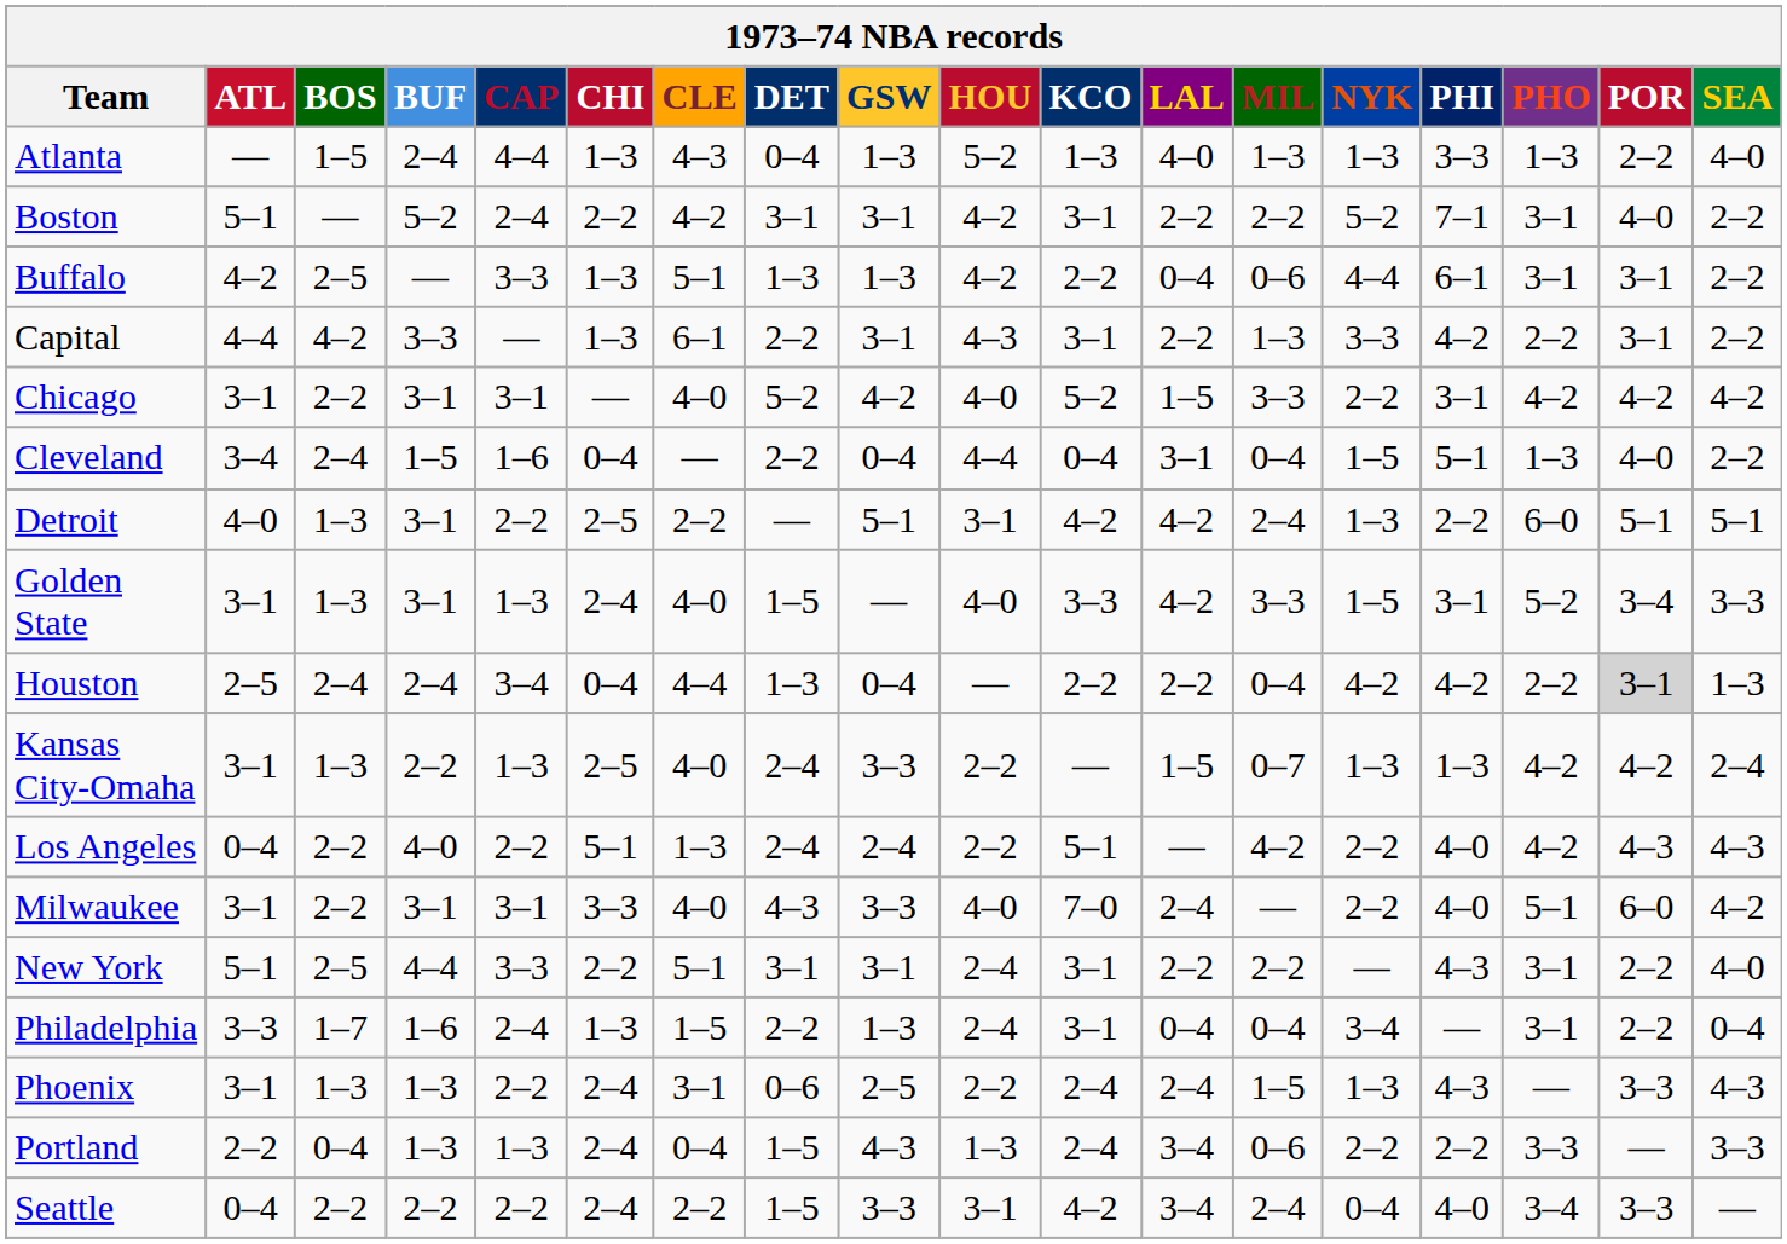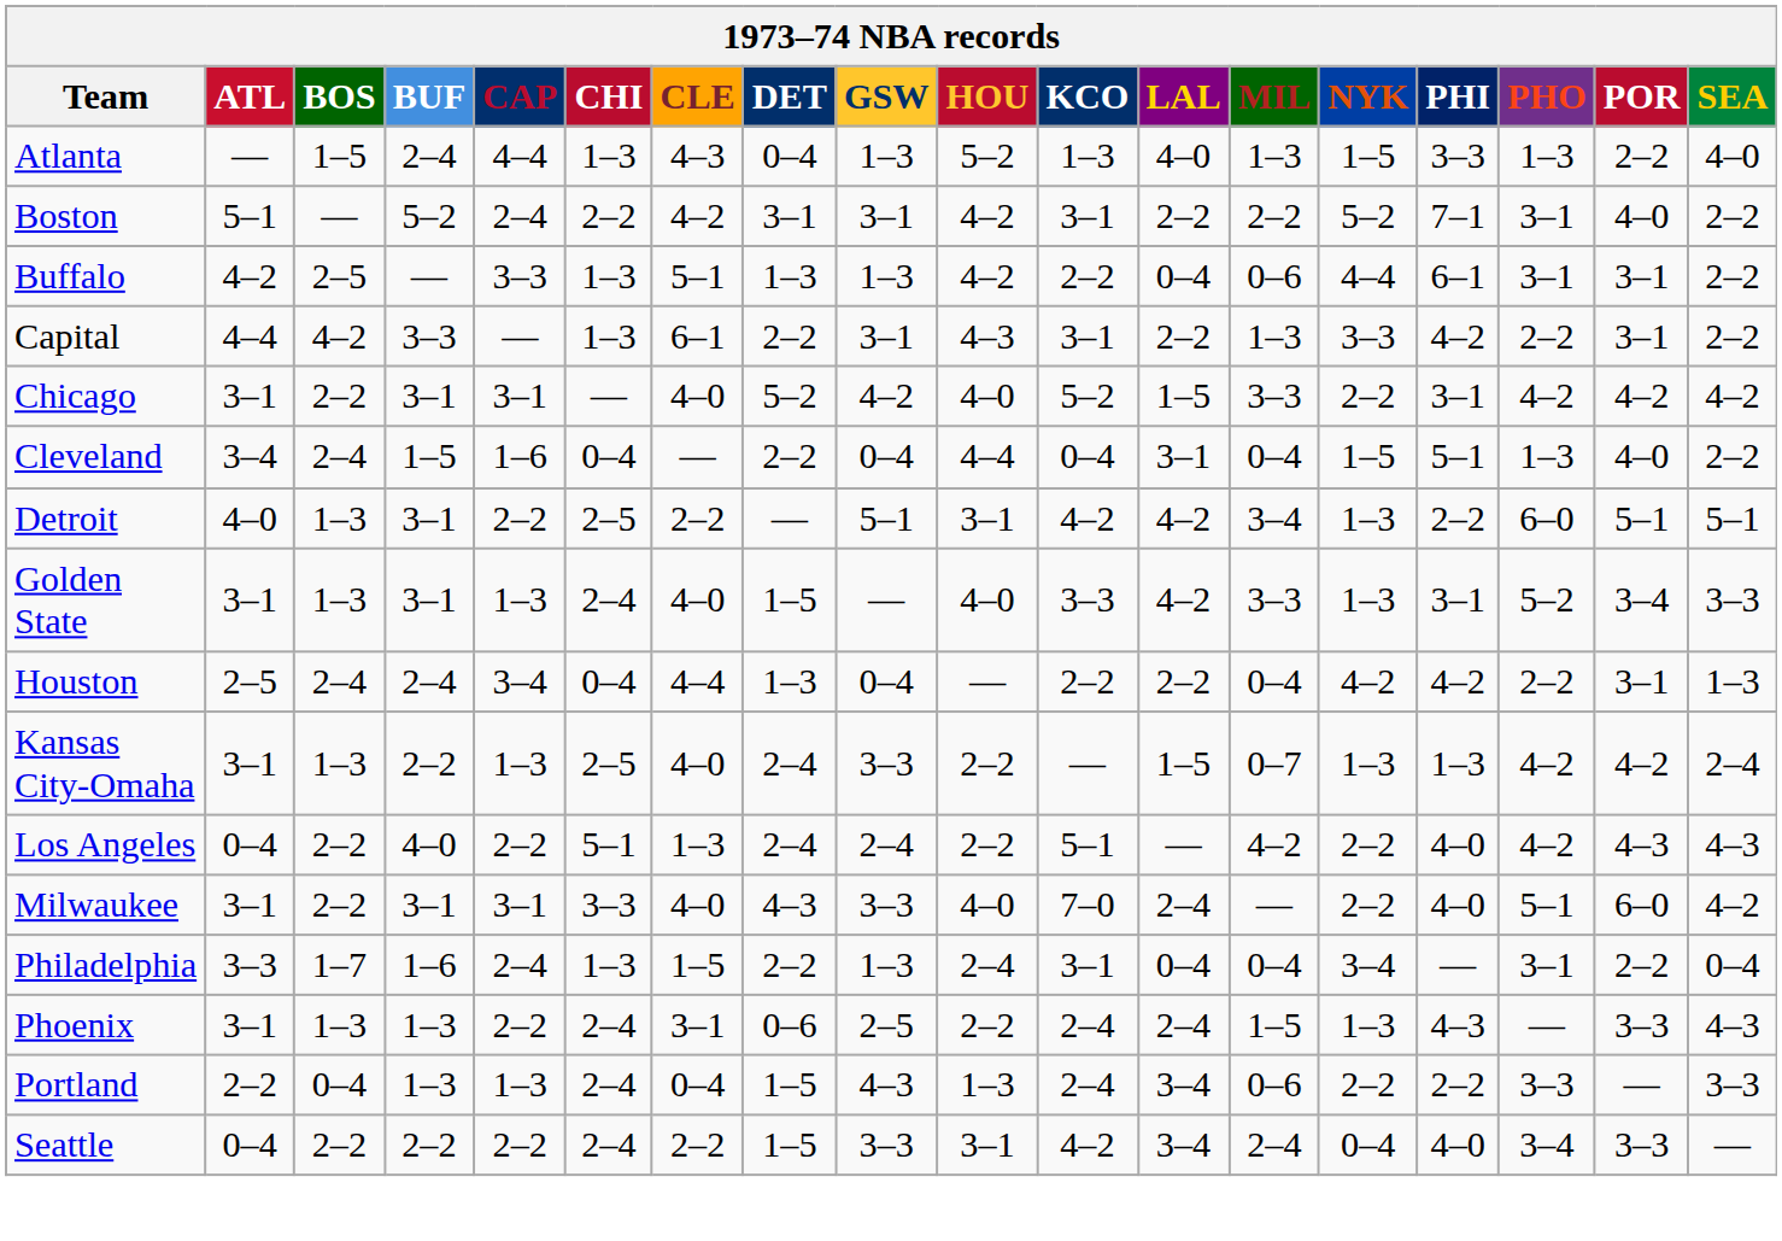Atlanta | NYK: 1–3 -> 1–5
Detroit | MIL: 2–4 -> 3–4
Golden State | NYK: 1–5 -> 1–3
Houston | POR: lightgrey background -> no background
- row: New York | 5–1 | 2–5 | 4–4 | 3–3 | 2–2 | 5–1 | 3–1 | 3–1 | 2–4 | 3–1 | 2–2 | 2–2 | — | 4–3 | 3–1 | 2–2 | 4–0
